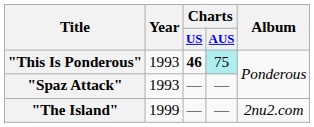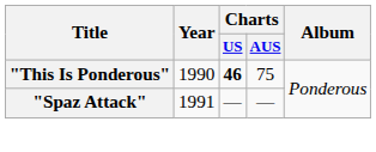"This Is Ponderous" | Year: 1993 -> 1990
"This Is Ponderous" | Charts / AUS: paleturquoise background -> no background
"Spaz Attack" | Year: 1993 -> 1991
- row: "The Island" | 1999 | — | — | 2nu2.com
